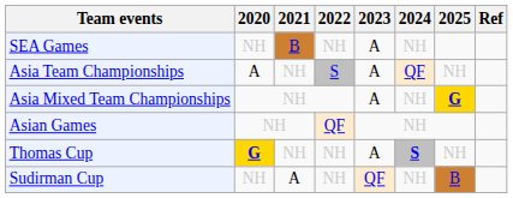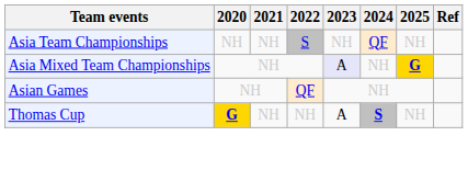- row: SEA Games | NH | B | NH | A | NH
Asia Team Championships | 2020: A -> NH
Asia Team Championships | 2023: A -> NH
Asia Mixed Team Championships | 2023: no background -> lavender background
- row: Sudirman Cup | NH | A | NH | QF | NH | B
